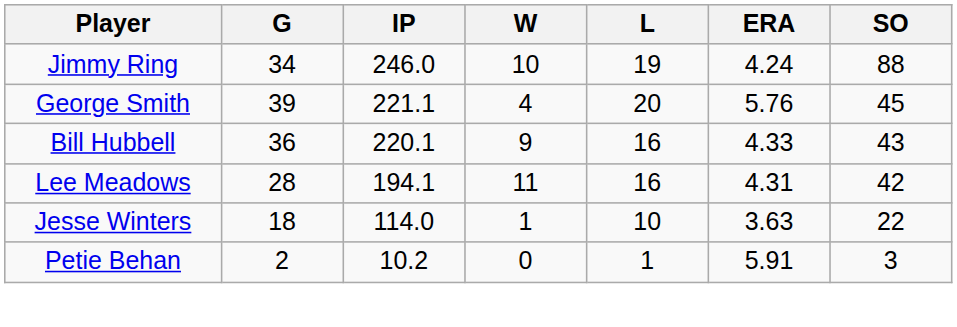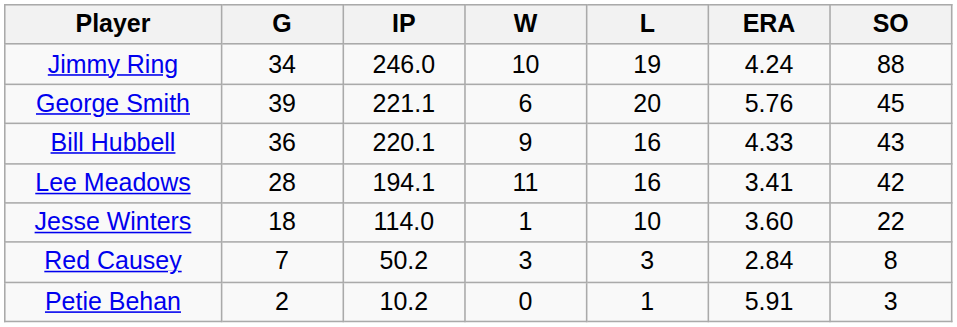George Smith | W: 4 -> 6
Lee Meadows | ERA: 4.31 -> 3.41
Jesse Winters | ERA: 3.63 -> 3.60
+ row: Red Causey | 7 | 50.2 | 3 | 3 | 2.84 | 8
